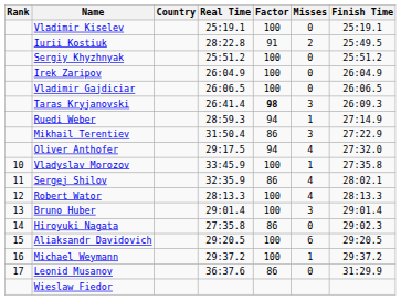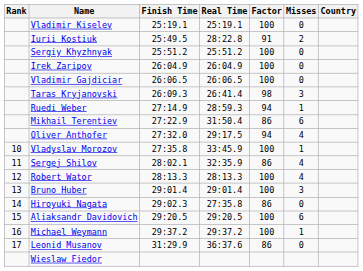columns swapped: Country <-> Finish Time
Taras Kryjanovski | Factor: bold -> normal
Mikhail Terentiev | Misses: 3 -> 6
